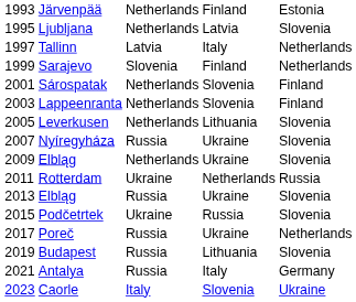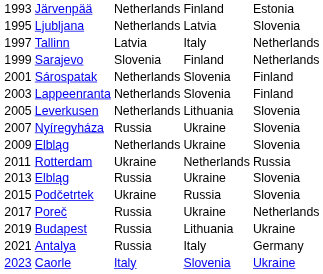Budapest | column 5: Slovenia -> Ukraine
